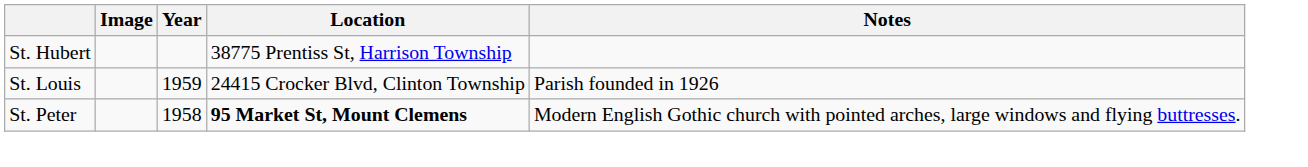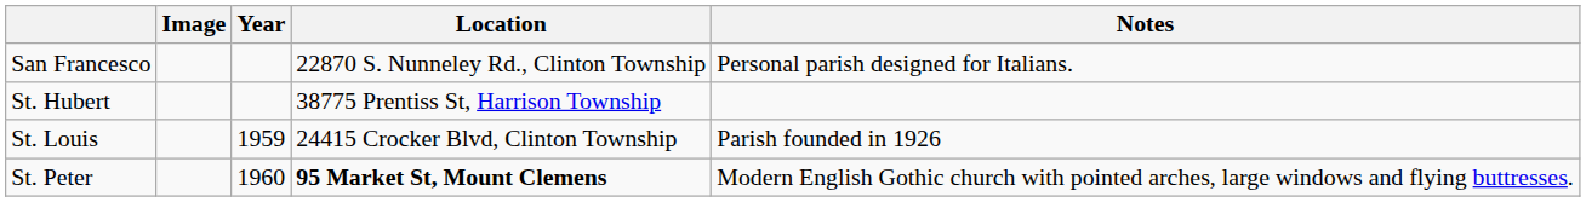+ row: San Francesco | 22870 S. Nunneley Rd., Clinton Township | Personal parish designed for Italians.
St. Peter | Year: 1958 -> 1960
